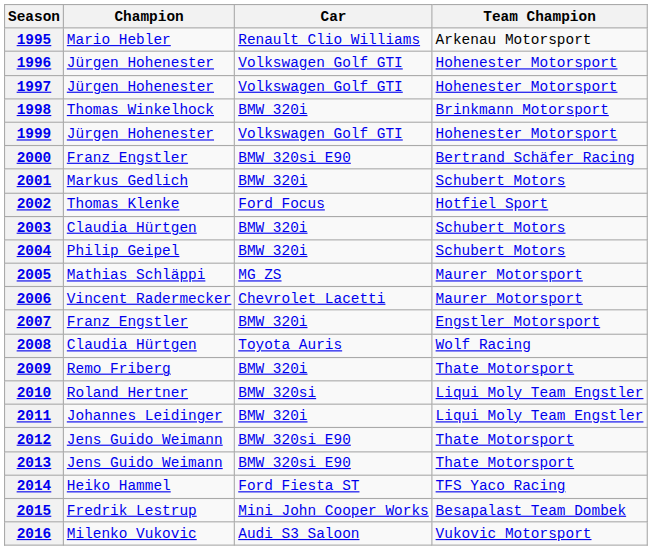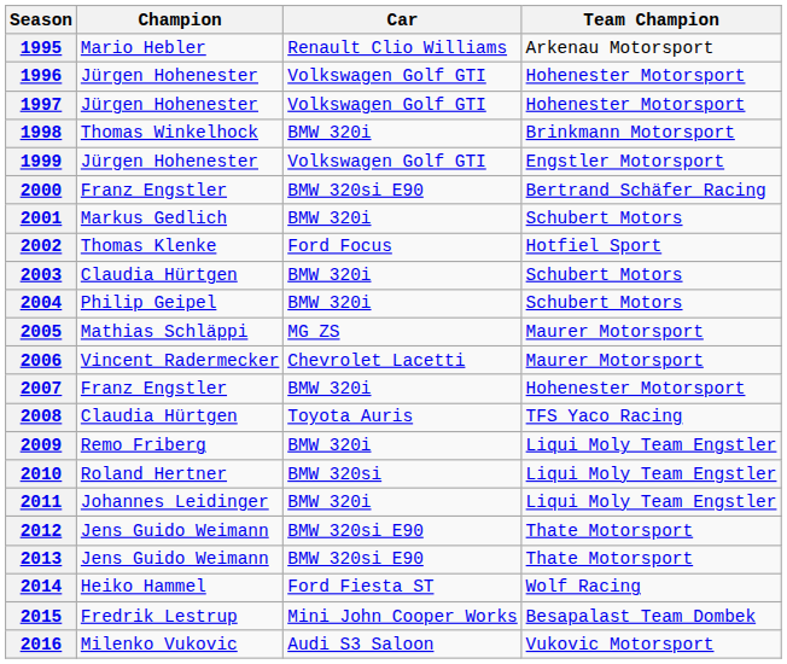1999 | Team Champion: Hohenester Motorsport -> Engstler Motorsport
2007 | Team Champion: Engstler Motorsport -> Hohenester Motorsport
2008 | Team Champion: Wolf Racing -> TFS Yaco Racing
2009 | Team Champion: Thate Motorsport -> Liqui Moly Team Engstler
2014 | Team Champion: TFS Yaco Racing -> Wolf Racing
